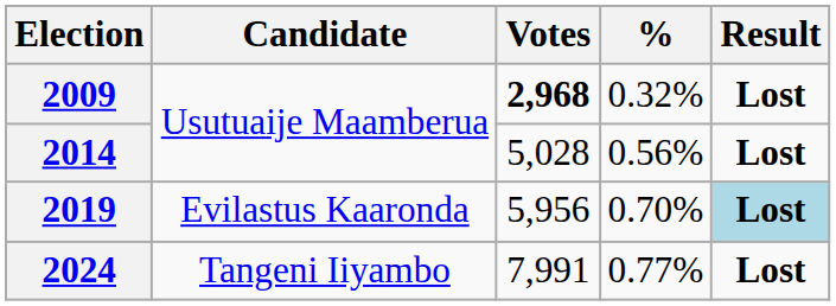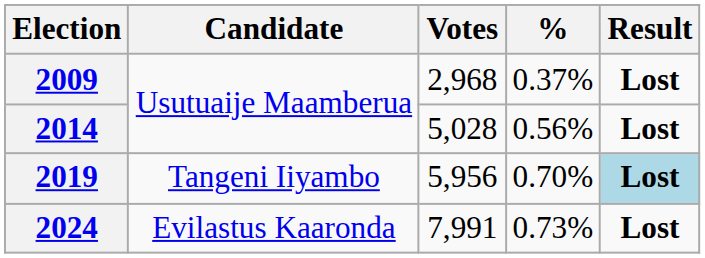2009 | Votes: bold -> normal
2009 | %: 0.32% -> 0.37%
2019 | Candidate: Evilastus Kaaronda -> Tangeni Iiyambo
2024 | Candidate: Tangeni Iiyambo -> Evilastus Kaaronda
2024 | %: 0.77% -> 0.73%
